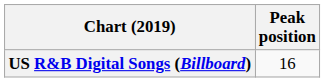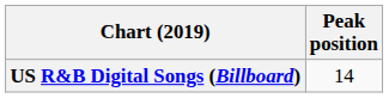US R&B Digital Songs (Billboard) | Peak position: 16 -> 14
